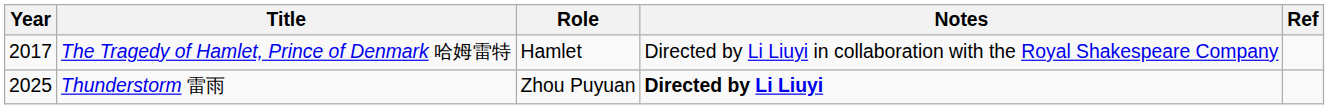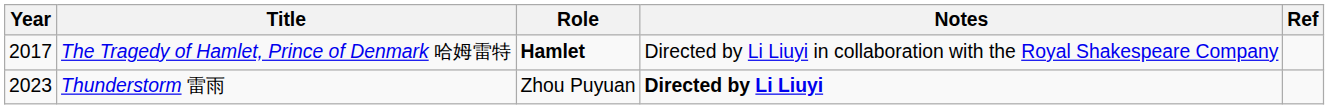The Tragedy of Hamlet, Prince of Denmark 哈姆雷特 | Role: normal -> bold
Thunderstorm 雷雨 | Year: 2025 -> 2023
